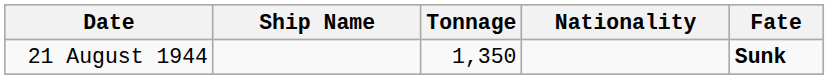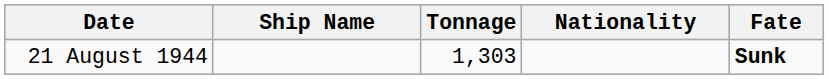21 August 1944 | Tonnage: 1,350 -> 1,303
